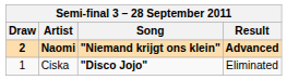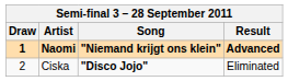Naomi | Draw: 2 -> 1
Ciska | Draw: 1 -> 2
